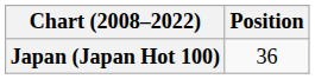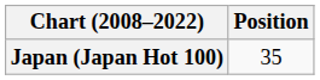Japan (Japan Hot 100) | Position: 36 -> 35
